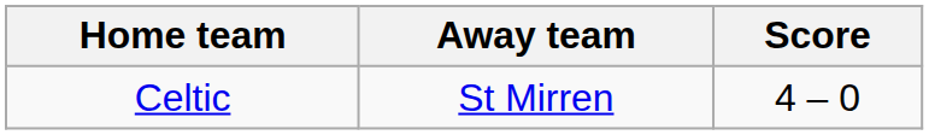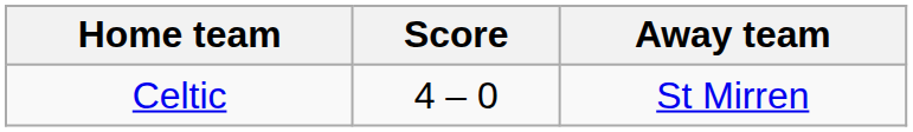columns swapped: Score <-> Away team
